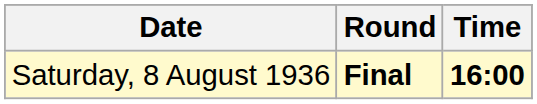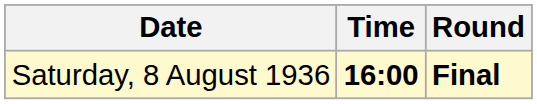columns swapped: Time <-> Round
